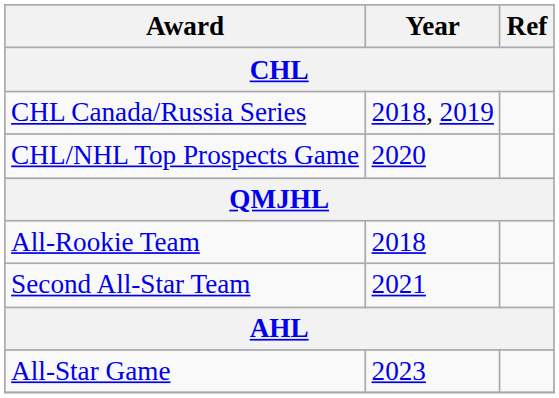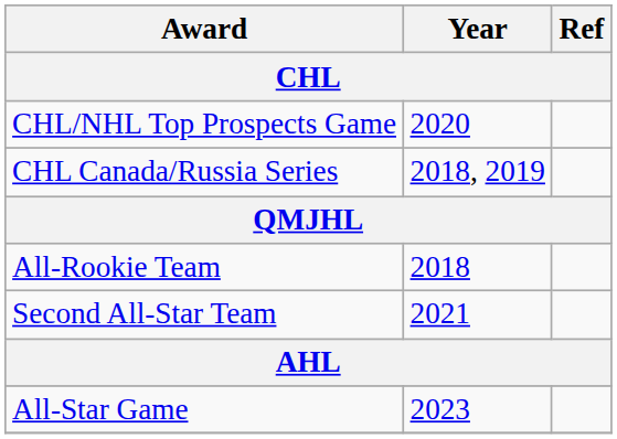rows swapped: CHL Canada/Russia Series <-> CHL/NHL Top Prospects Game
